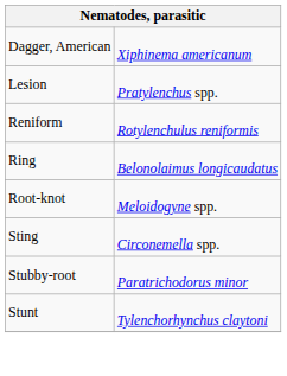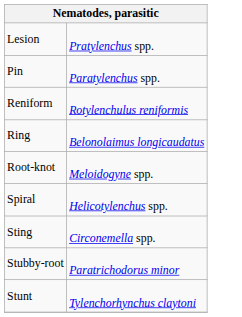- row: Dagger, American | Xiphinema americanum
+ row: Pin | Paratylenchus spp.
+ row: Spiral | Helicotylenchus spp.
